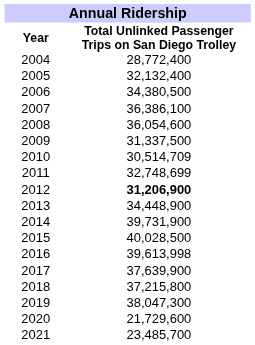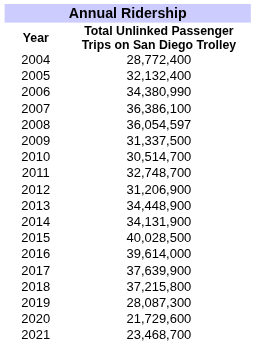2006 | Total Unlinked Passenger Trips on San Diego Trolley: 34,380,500 -> 34,380,990
2008 | Total Unlinked Passenger Trips on San Diego Trolley: 36,054,600 -> 36,054,597
2010 | Total Unlinked Passenger Trips on San Diego Trolley: 30,514,709 -> 30,514,700
2011 | Total Unlinked Passenger Trips on San Diego Trolley: 32,748,699 -> 32,748,700
2012 | Total Unlinked Passenger Trips on San Diego Trolley: bold -> normal
2014 | Total Unlinked Passenger Trips on San Diego Trolley: 39,731,900 -> 34,131,900
2016 | Total Unlinked Passenger Trips on San Diego Trolley: 39,613,998 -> 39,614,000
2019 | Total Unlinked Passenger Trips on San Diego Trolley: 38,047,300 -> 28,087,300
2021 | Total Unlinked Passenger Trips on San Diego Trolley: 23,485,700 -> 23,468,700
